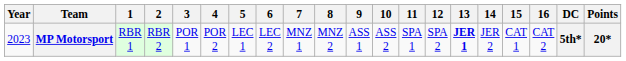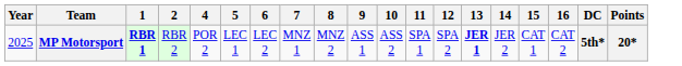- column: 3 | POR 1
MP Motorsport | Year: 2023 -> 2025
MP Motorsport | 1: normal -> bold
